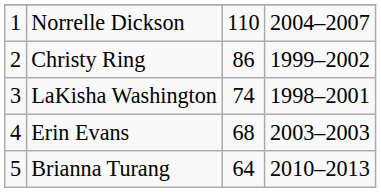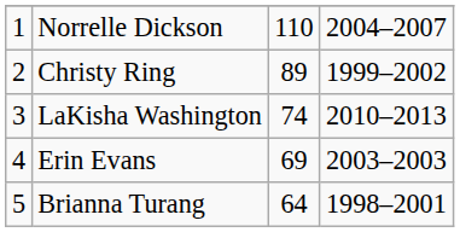Christy Ring | column 3: 86 -> 89
LaKisha Washington | column 4: 1998–2001 -> 2010–2013
Erin Evans | column 3: 68 -> 69
Brianna Turang | column 4: 2010–2013 -> 1998–2001
